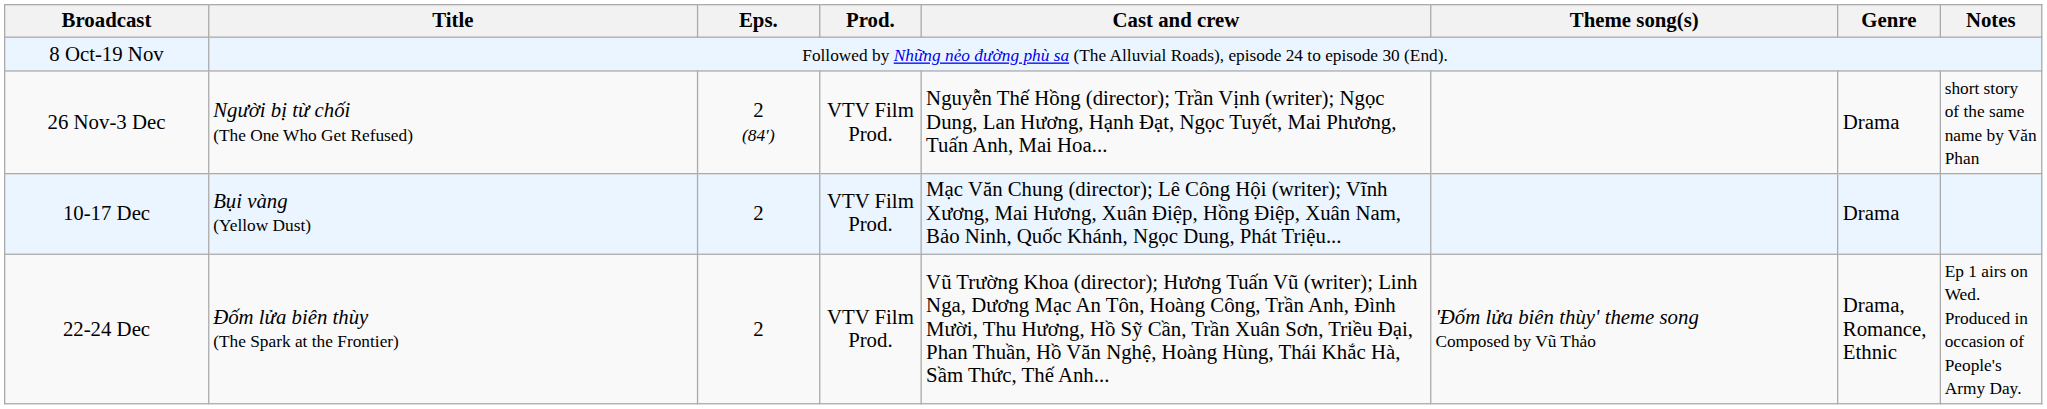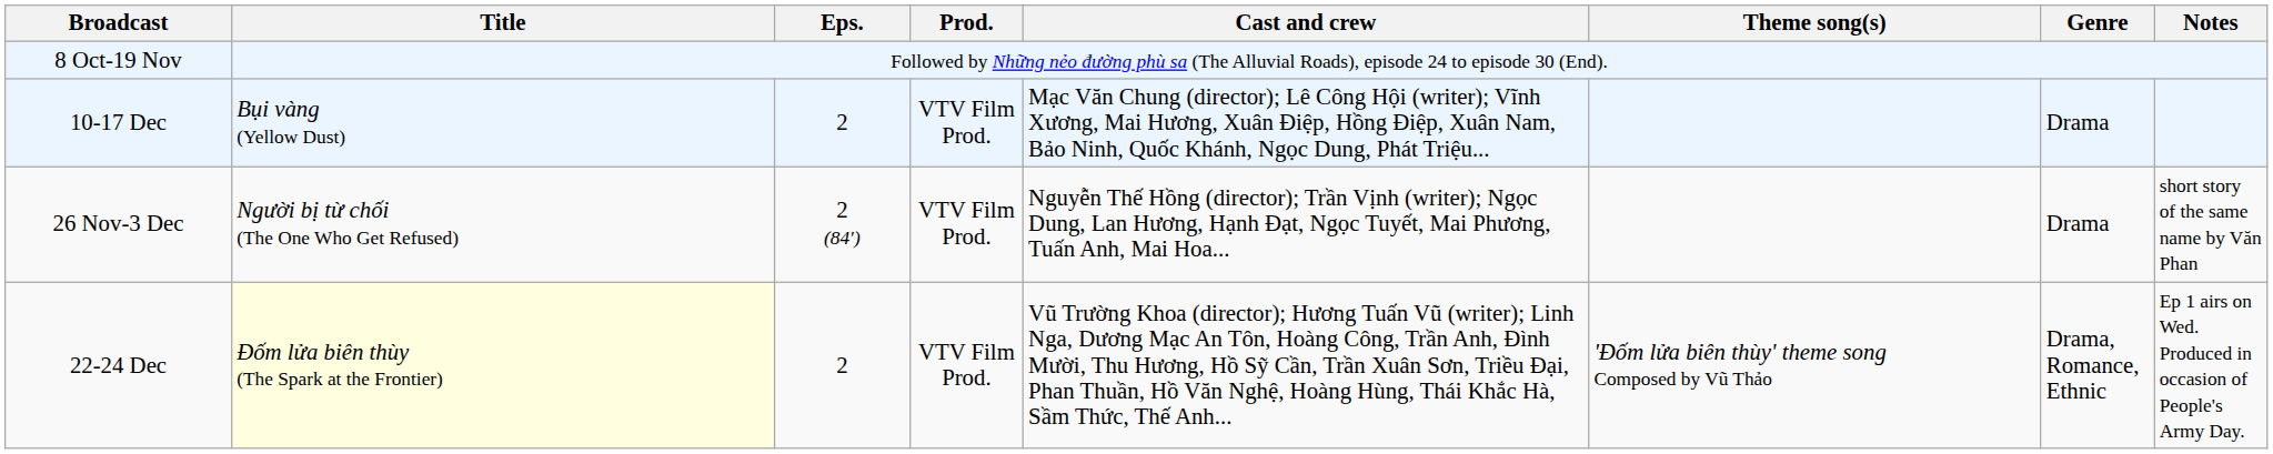rows swapped: 26 Nov-3 Dec <-> 10-17 Dec
22-24 Dec | Title: no background -> lightyellow background
